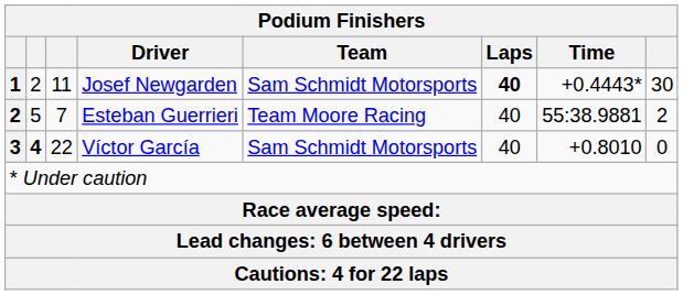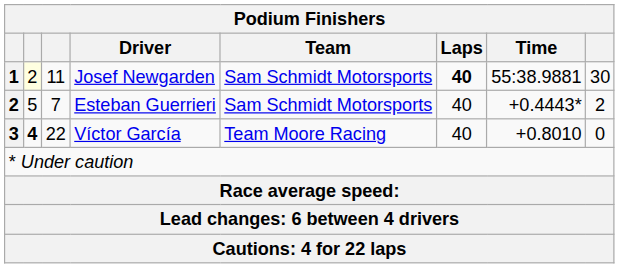Josef Newgarden | column 2: no background -> lightyellow background
Josef Newgarden | Time: +0.4443* -> 55:38.9881
Esteban Guerrieri | Team: Team Moore Racing -> Sam Schmidt Motorsports
Esteban Guerrieri | Time: 55:38.9881 -> +0.4443*
Víctor García | Team: Sam Schmidt Motorsports -> Team Moore Racing
